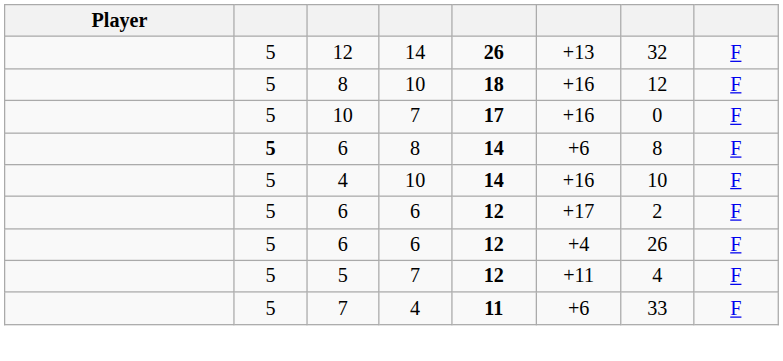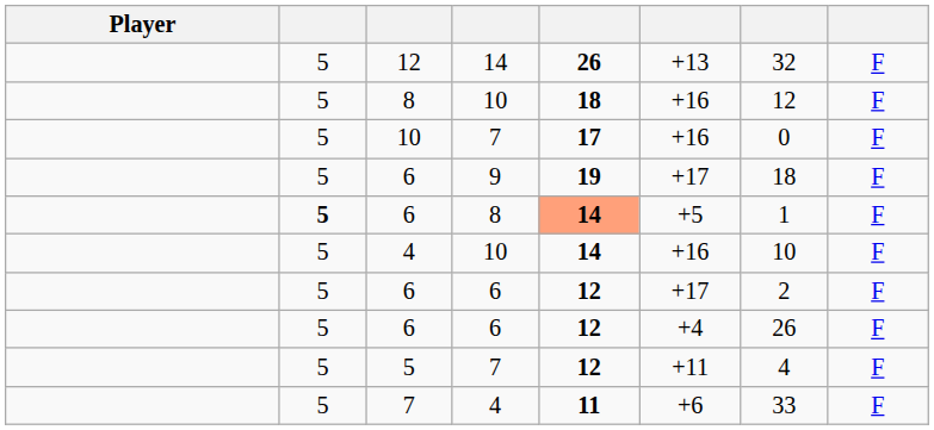+ row: 5 | 6 | 9 | 19 | +17 | 18 | F
6 / 8 | column 5: no background -> lightsalmon background
6 / 8 | column 6: +6 -> +5
6 / 8 | column 7: 8 -> 1
